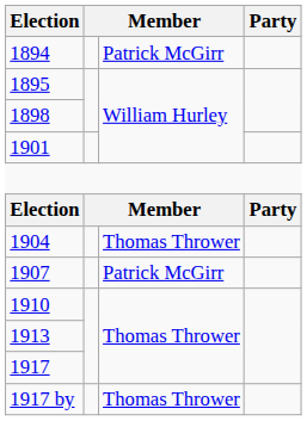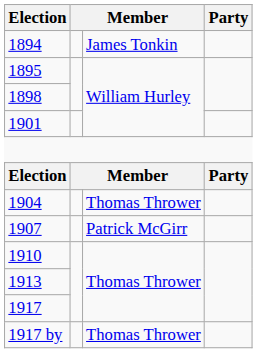1894 | column 3: Patrick McGirr -> James Tonkin
